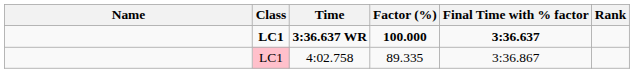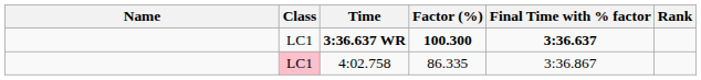3:36.637 WR | Class: bold -> normal
3:36.637 WR | Factor (%): 100.000 -> 100.300
4:02.758 | Factor (%): 89.335 -> 86.335
